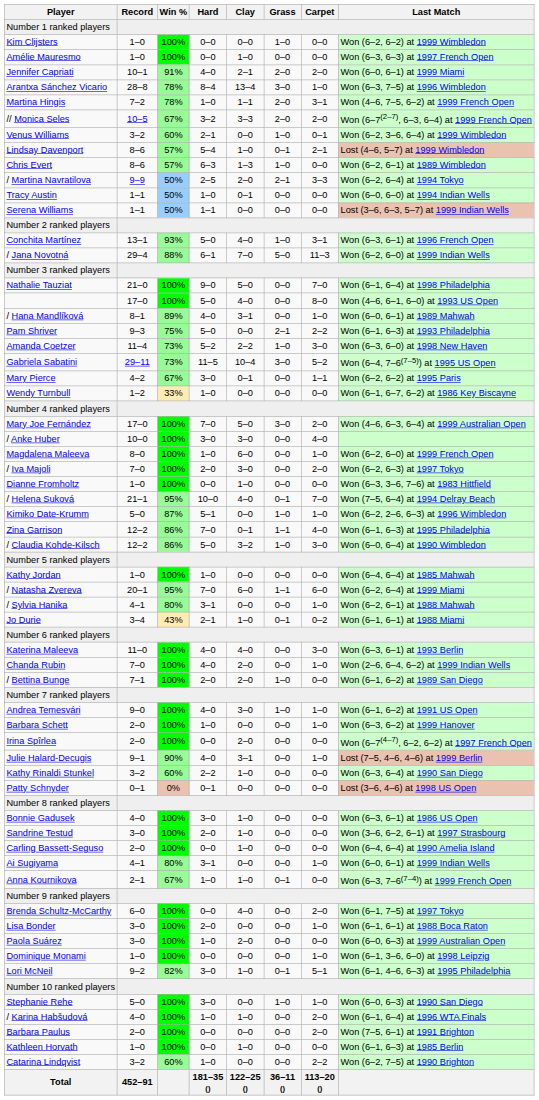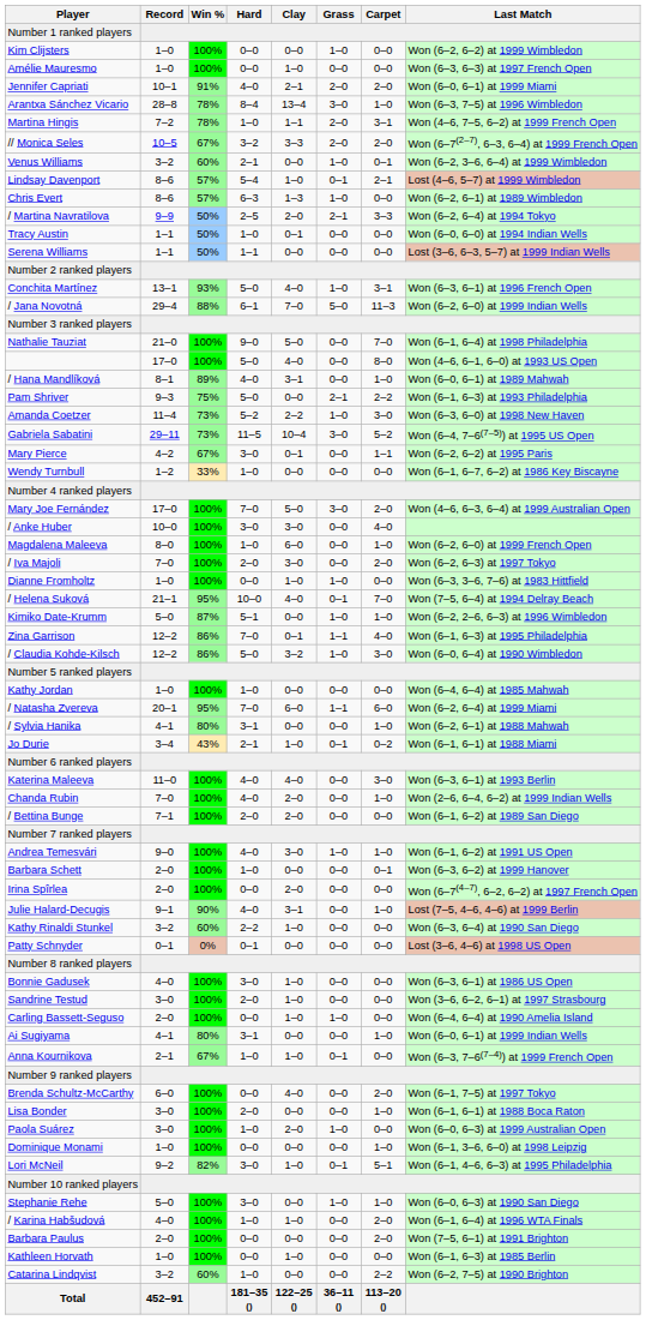Dianne Fromholtz | Grass: 0–0 -> 1–0
/ Bettina Bunge | Grass: 1–0 -> 0–0
Barbara Schett | Carpet: 1–0 -> 0–1
Carling Bassett-Seguso | Grass: 0–0 -> 1–0
Paola Suárez | Grass: 0–0 -> 1–0
